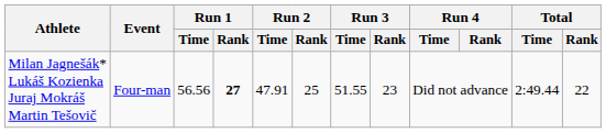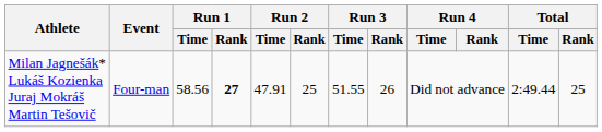Milan Jagnešák* Lukáš Kozienka Juraj Mokráš Martin Tešovič | Run 1 / Time: 56.56 -> 58.56
Milan Jagnešák* Lukáš Kozienka Juraj Mokráš Martin Tešovič | Run 3 / Rank: 23 -> 26
Milan Jagnešák* Lukáš Kozienka Juraj Mokráš Martin Tešovič | Total / Rank: 22 -> 25
